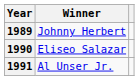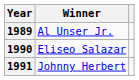1989 | Winner: Johnny Herbert -> Al Unser Jr.
1991 | Winner: Al Unser Jr. -> Johnny Herbert
